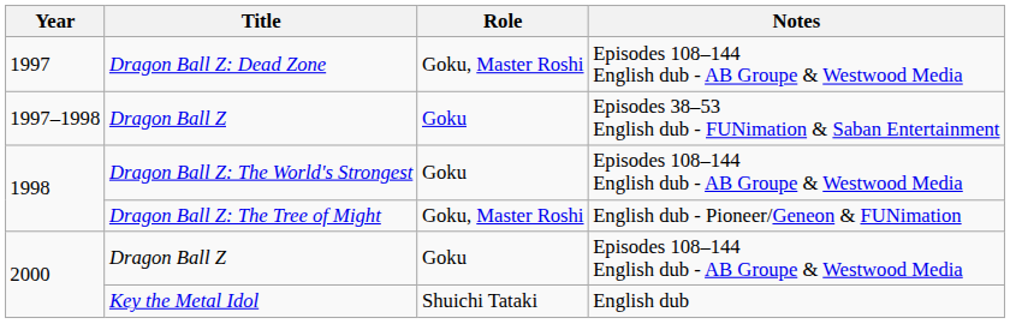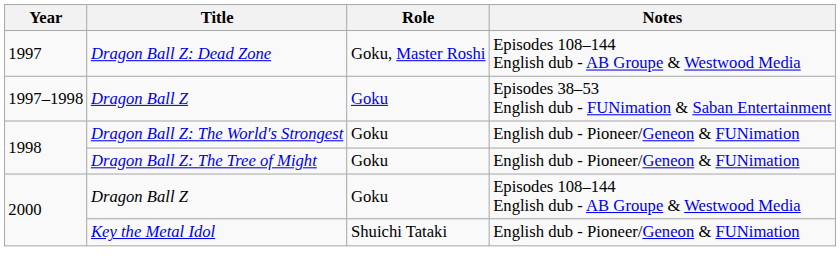Dragon Ball Z: The World's Strongest | Notes: Episodes 108–144 English dub - AB Groupe & Westwood Media -> English dub - Pioneer/Geneon & FUNimation
Dragon Ball Z: The Tree of Might | Role: Goku, Master Roshi -> Goku
Key the Metal Idol | Notes: English dub -> English dub - Pioneer/Geneon & FUNimation
